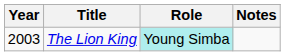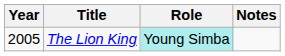The Lion King | Year: 2003 -> 2005
